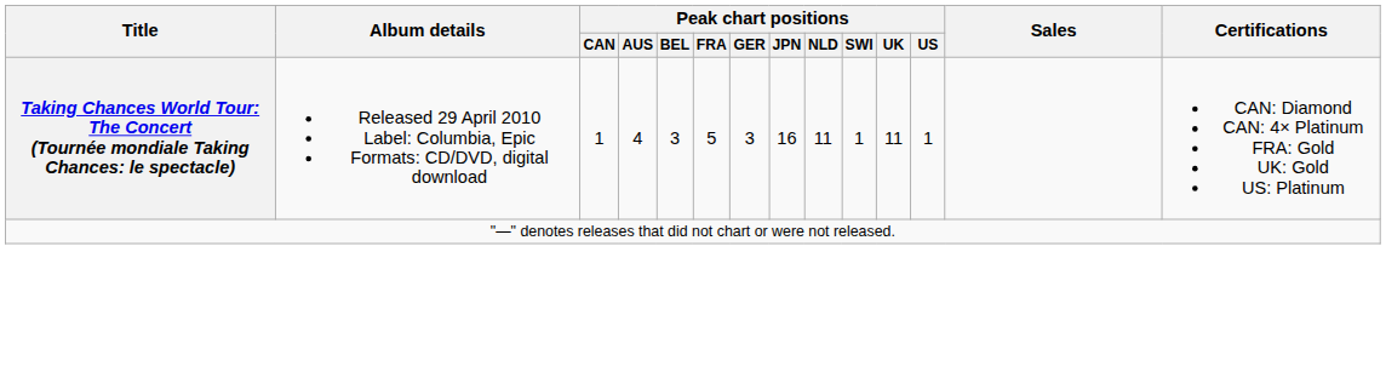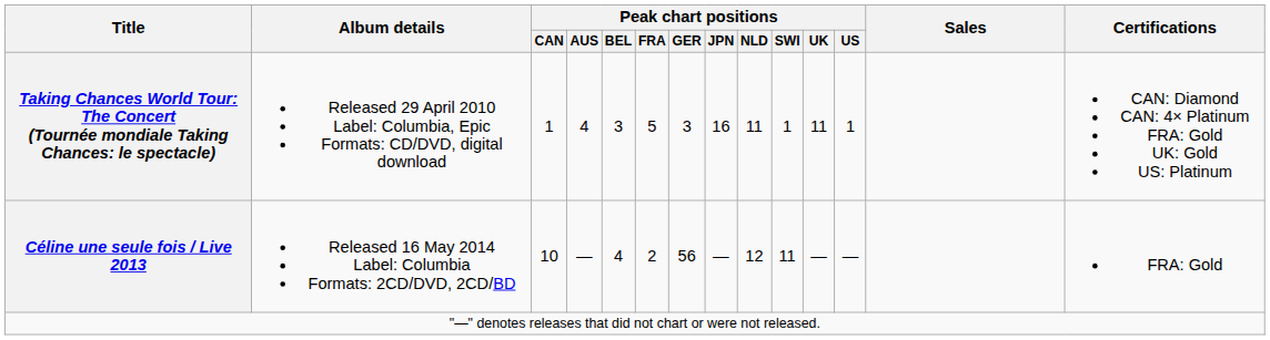+ row: Céline une seule fois / Live 2013 | Released 16 May 2014 Label: Columbia Formats: 2CD/DVD, 2CD/BD | 10 | — | 4 | 2 | 56 | — | 12 | 11 | — | — | FRA: Gold
